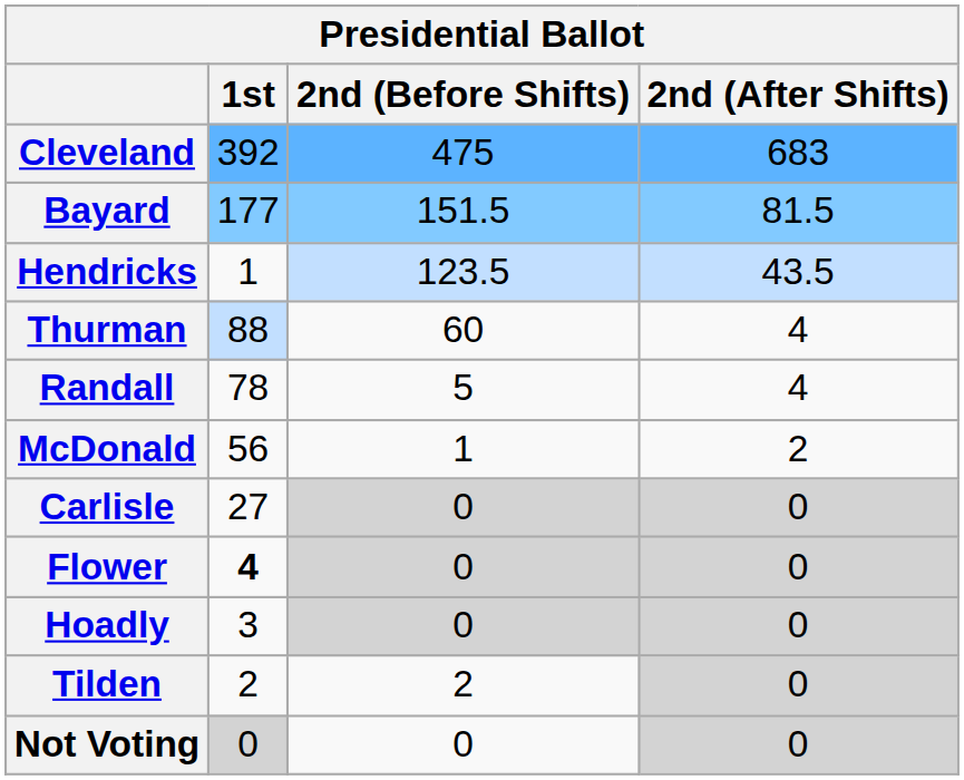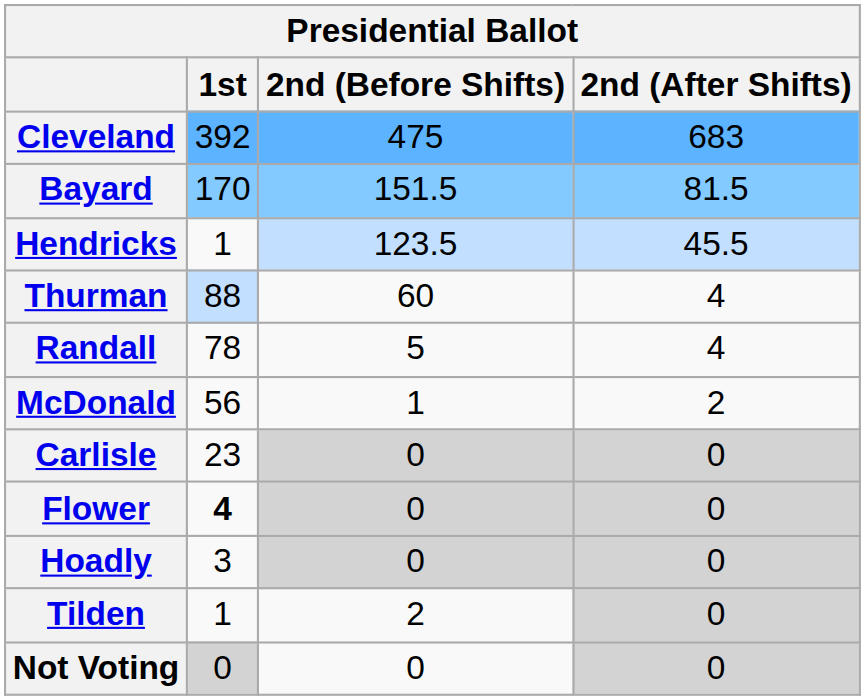Bayard | 1st: 177 -> 170
Hendricks | 2nd (After Shifts): 43.5 -> 45.5
Carlisle | 1st: 27 -> 23
Tilden | 1st: 2 -> 1
